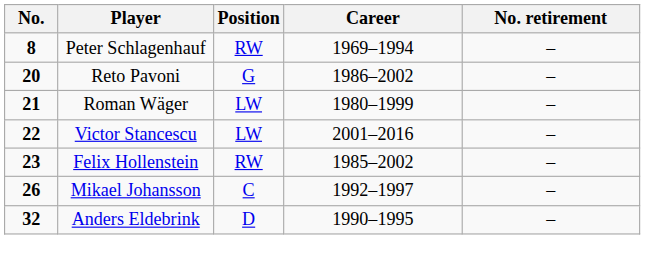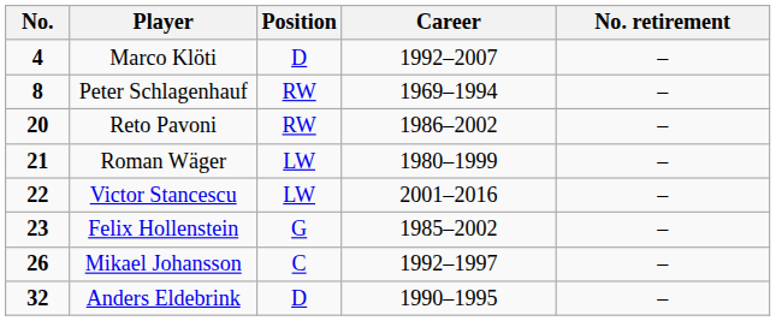+ row: 4 | Marco Klöti | D | 1992–2007 | –
Reto Pavoni | Position: G -> RW
Felix Hollenstein | Position: RW -> G
